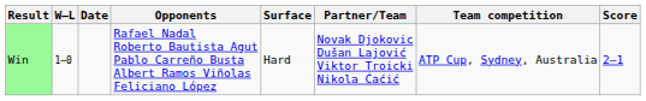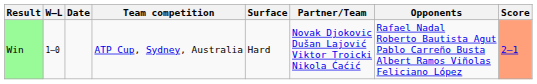columns swapped: Team competition <-> Opponents
Win | Score: no background -> lightsalmon background
